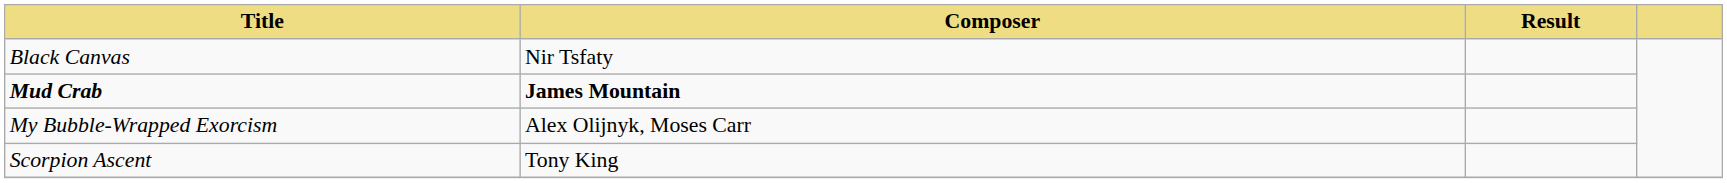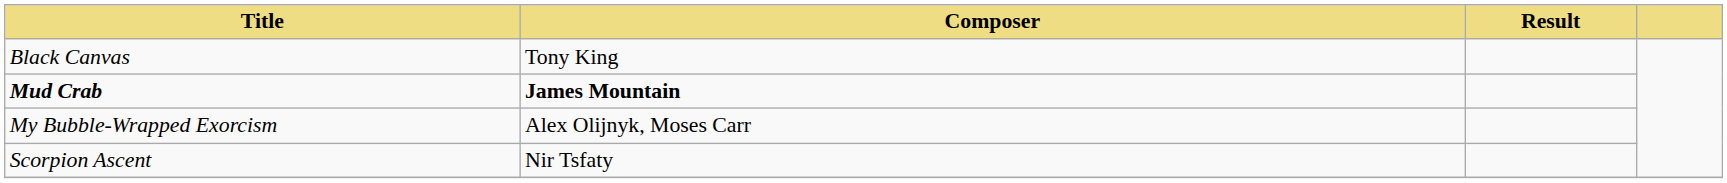Black Canvas | Composer: Nir Tsfaty -> Tony King
Scorpion Ascent | Composer: Tony King -> Nir Tsfaty
